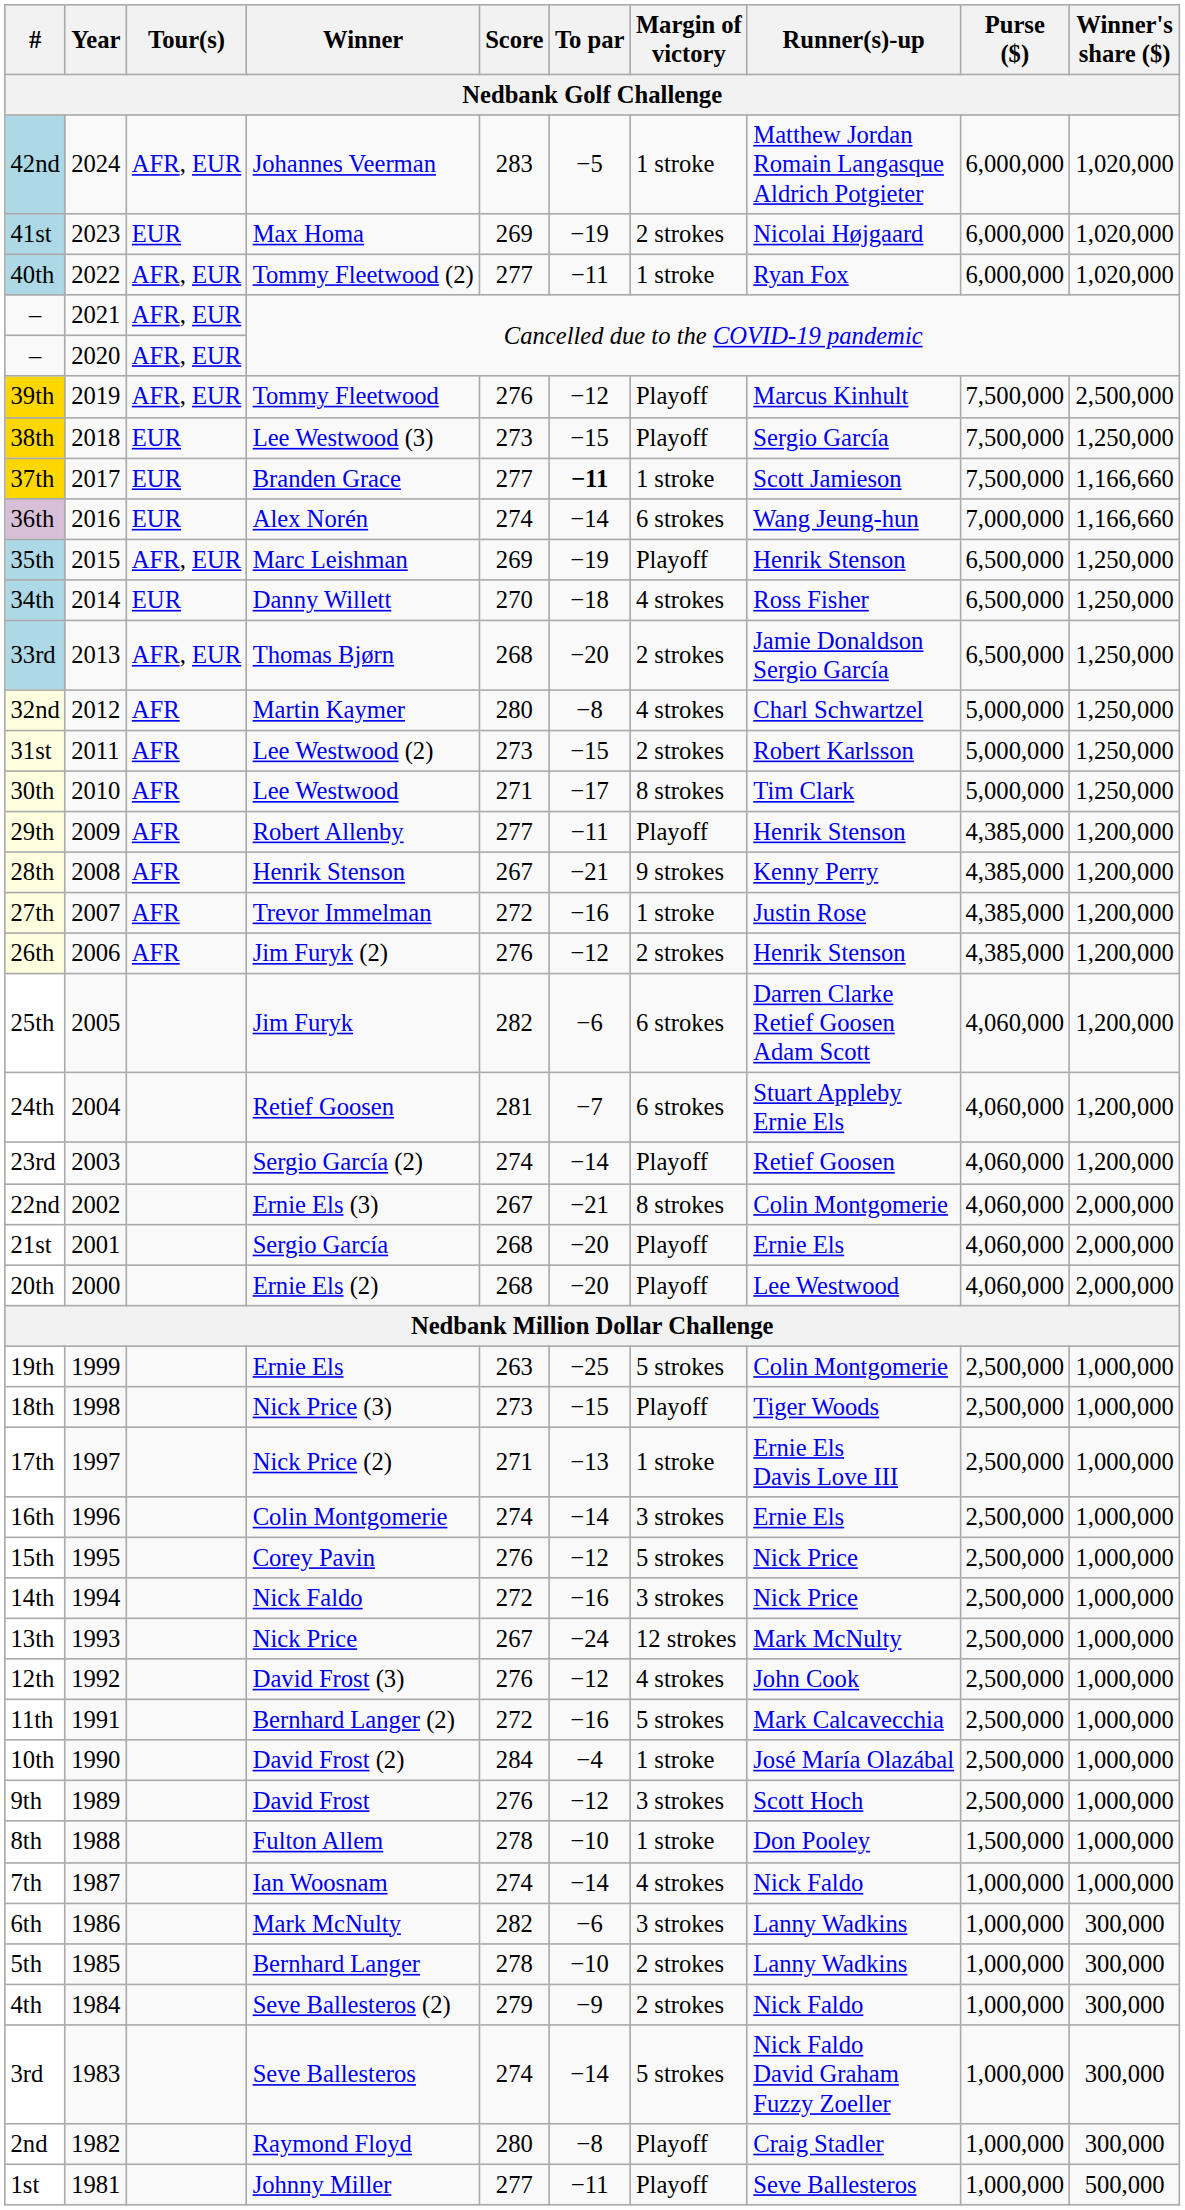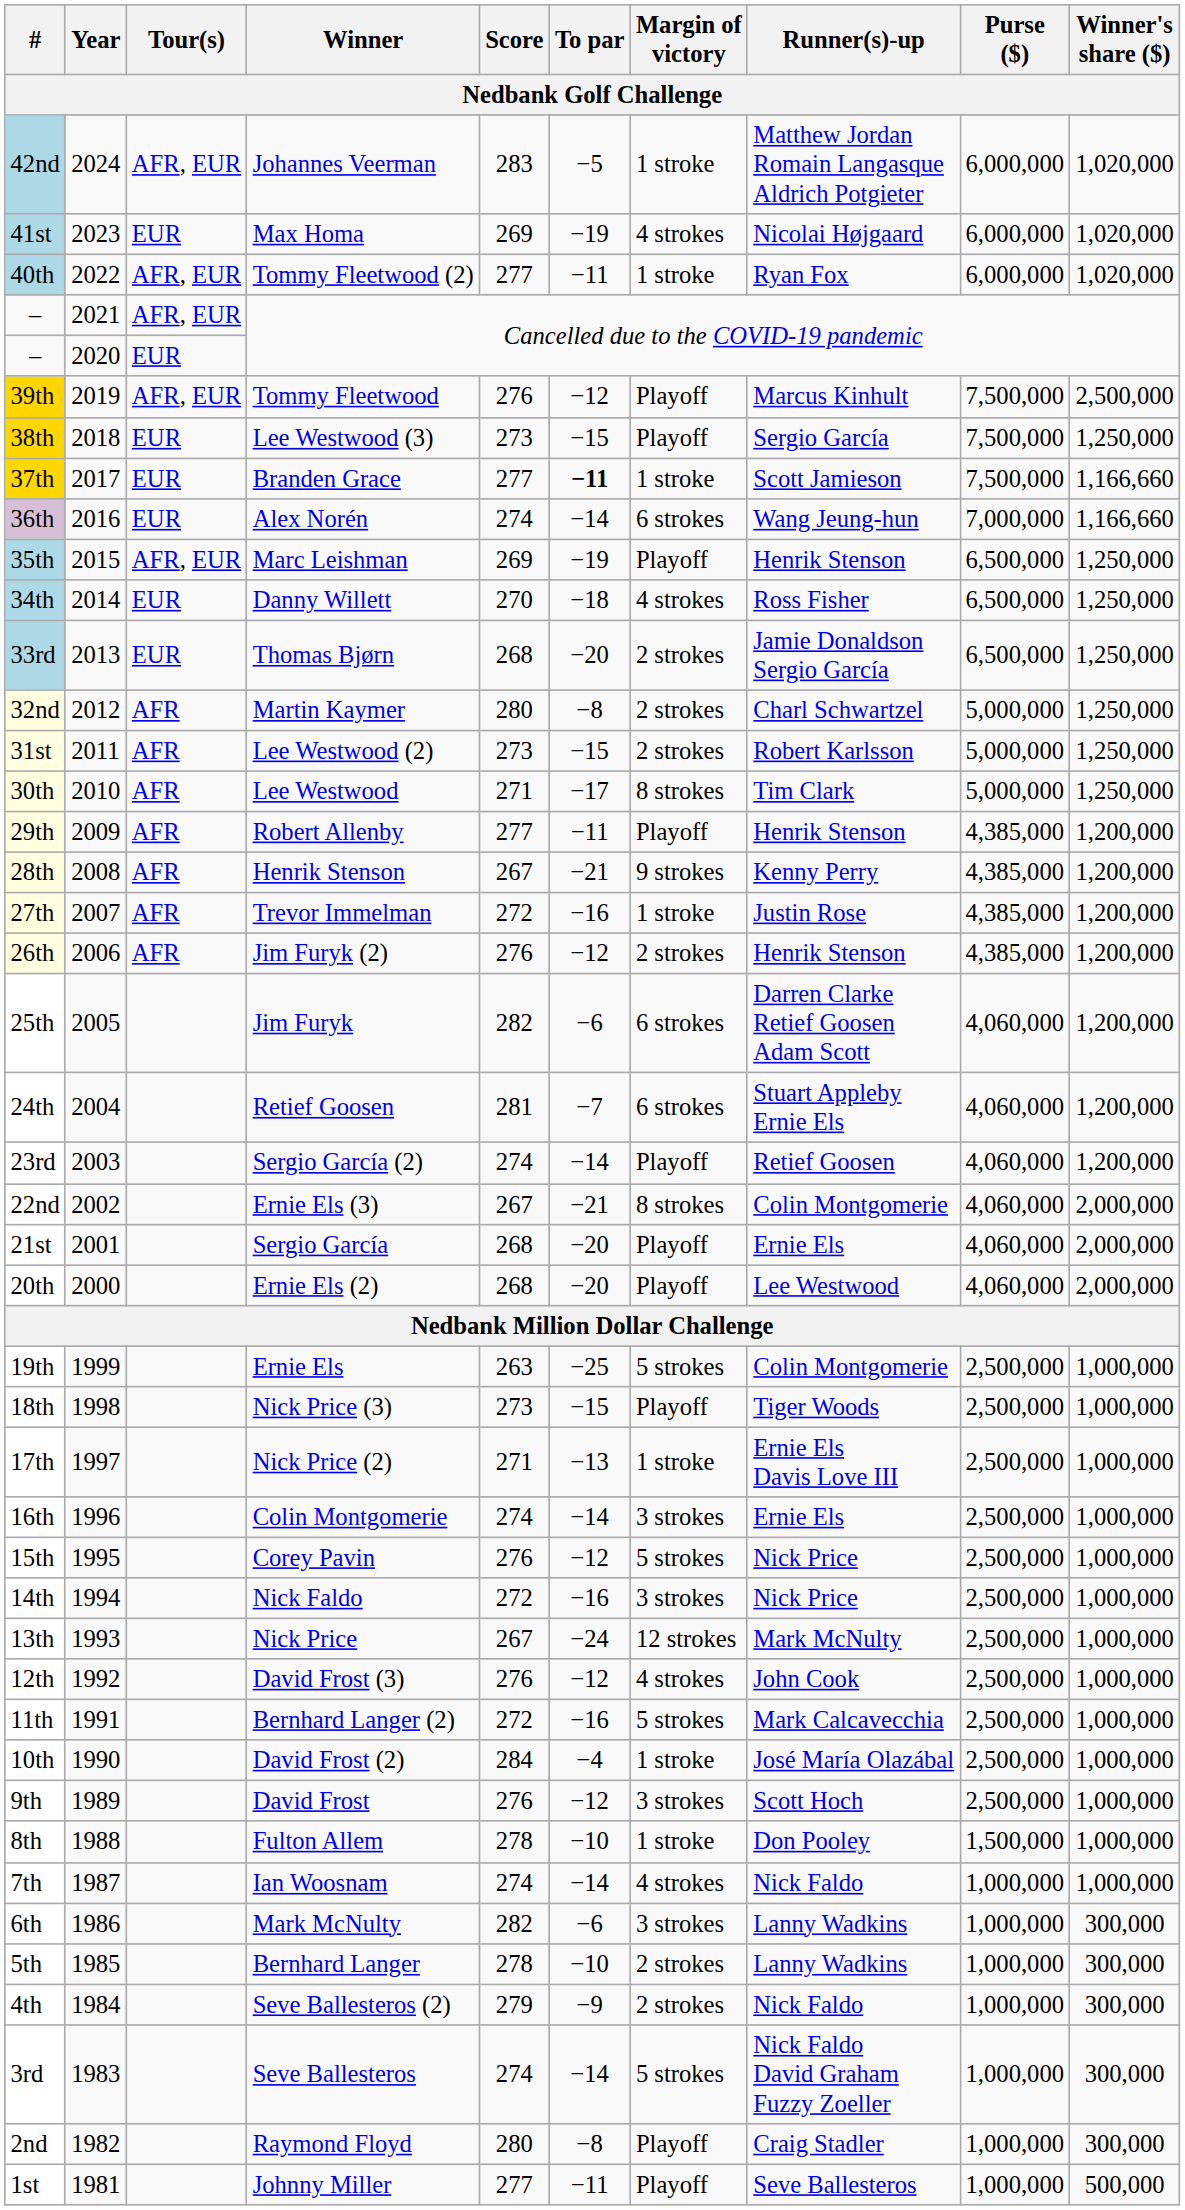41st | Margin of victory: 2 strokes -> 4 strokes
– / 2020 | Tour(s): AFR, EUR -> EUR
33rd | Tour(s): AFR, EUR -> EUR
32nd | Margin of victory: 4 strokes -> 2 strokes
